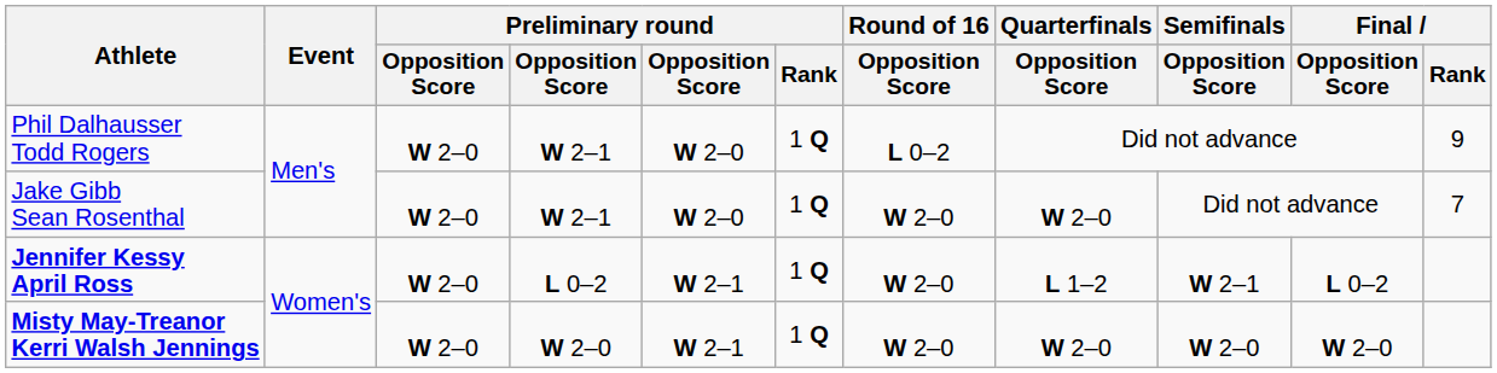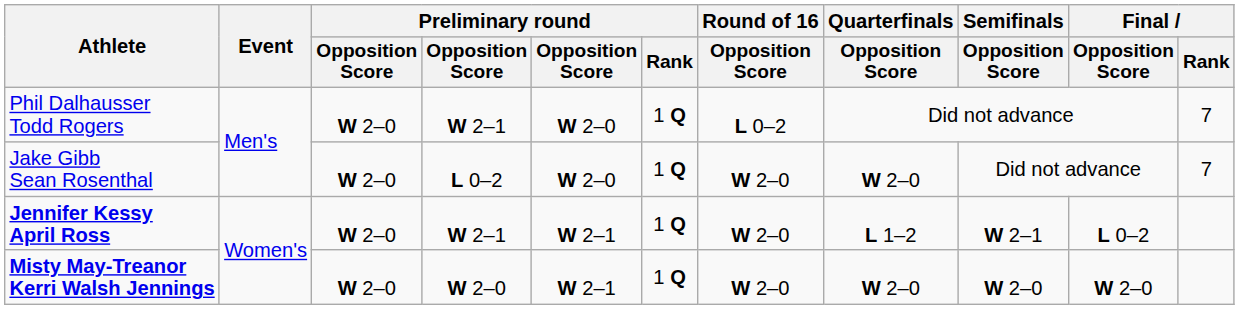Phil Dalhausser Todd Rogers | Final / Rank: 9 -> 7
Jake Gibb Sean Rosenthal | column 4: W 2–1 -> L 0–2
Jennifer Kessy April Ross | column 4: L 0–2 -> W 2–1
